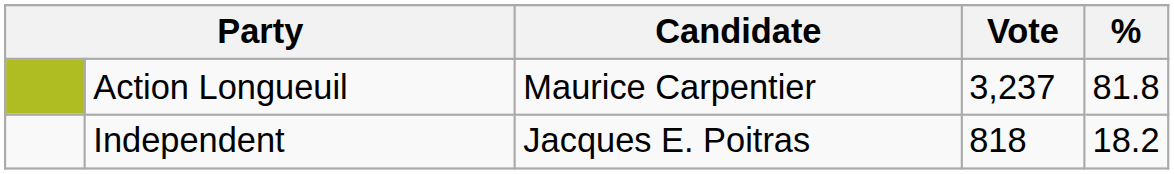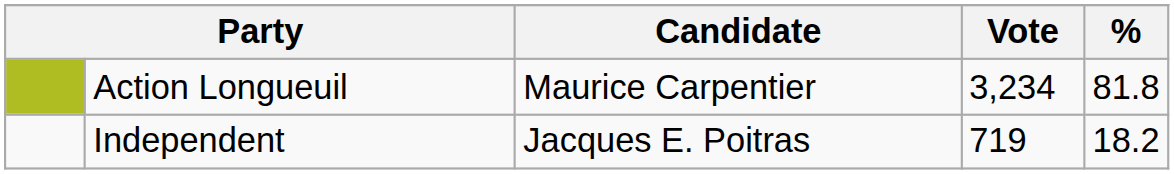Action Longueuil | Vote: 3,237 -> 3,234
Independent | Vote: 818 -> 719
